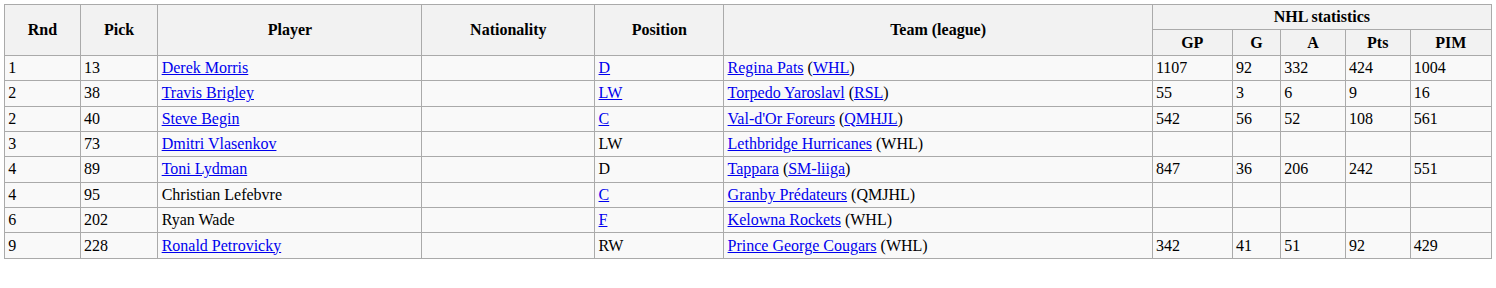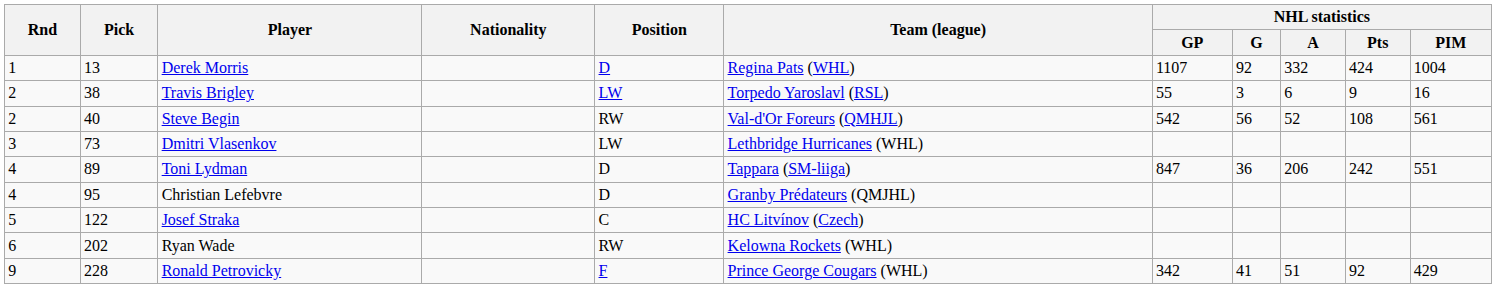Steve Begin | Position: C -> RW
Christian Lefebvre | Position: C -> D
+ row: 5 | 122 | Josef Straka | C | HC Litvínov (Czech)
Ryan Wade | Position: F -> RW
Ronald Petrovicky | Position: RW -> F
